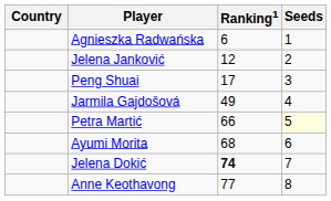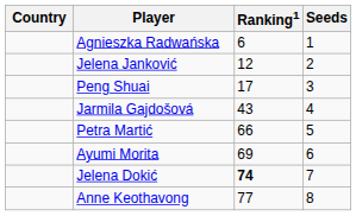Jarmila Gajdošová | Ranking1: 49 -> 43
Petra Martić | Seeds: lightyellow background -> no background
Ayumi Morita | Ranking1: 68 -> 69
